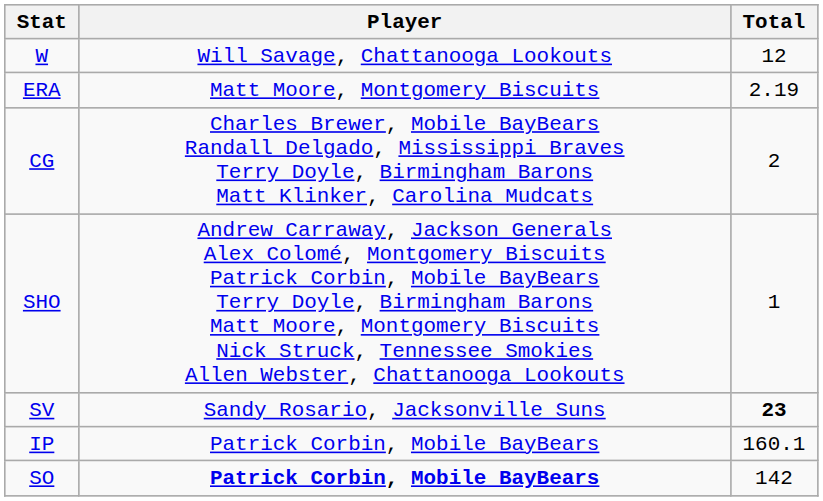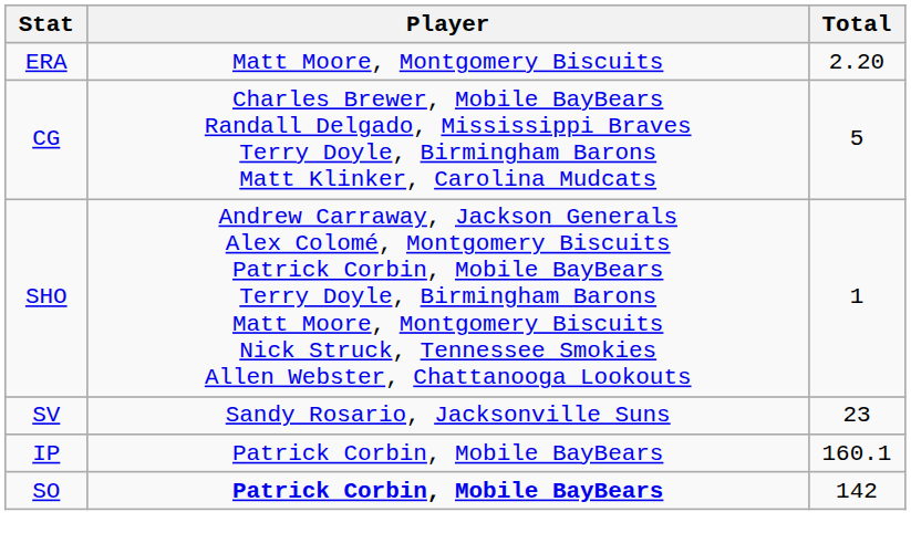- row: W | Will Savage, Chattanooga Lookouts | 12
ERA | Total: 2.19 -> 2.20
CG | Total: 2 -> 5
SV | Total: bold -> normal
